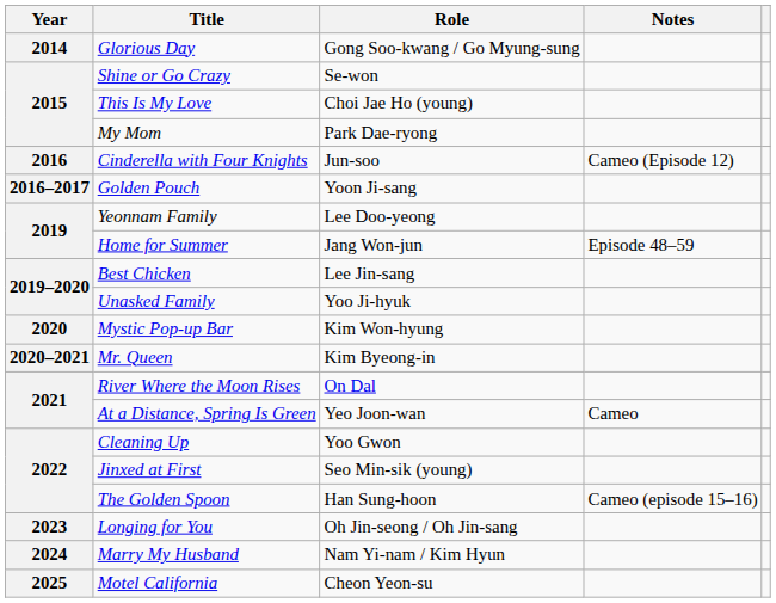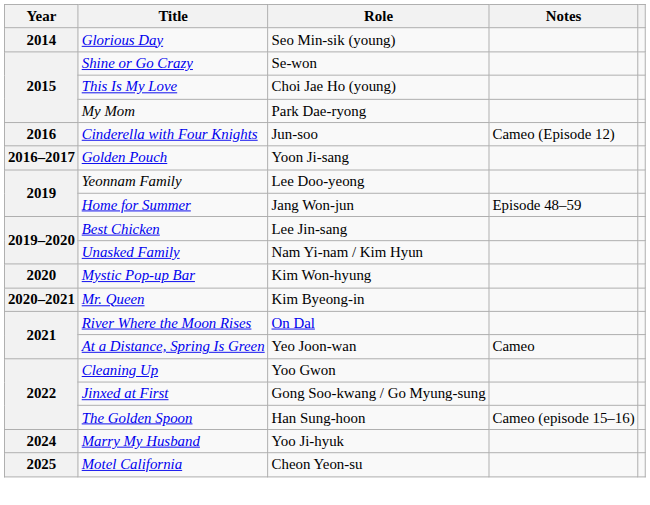Glorious Day | Role: Gong Soo-kwang / Go Myung-sung -> Seo Min-sik (young)
Unasked Family | Role: Yoo Ji-hyuk -> Nam Yi-nam / Kim Hyun
Jinxed at First | Role: Seo Min-sik (young) -> Gong Soo-kwang / Go Myung-sung
- row: 2023 | Longing for You | Oh Jin-seong / Oh Jin-sang
Marry My Husband | Role: Nam Yi-nam / Kim Hyun -> Yoo Ji-hyuk
